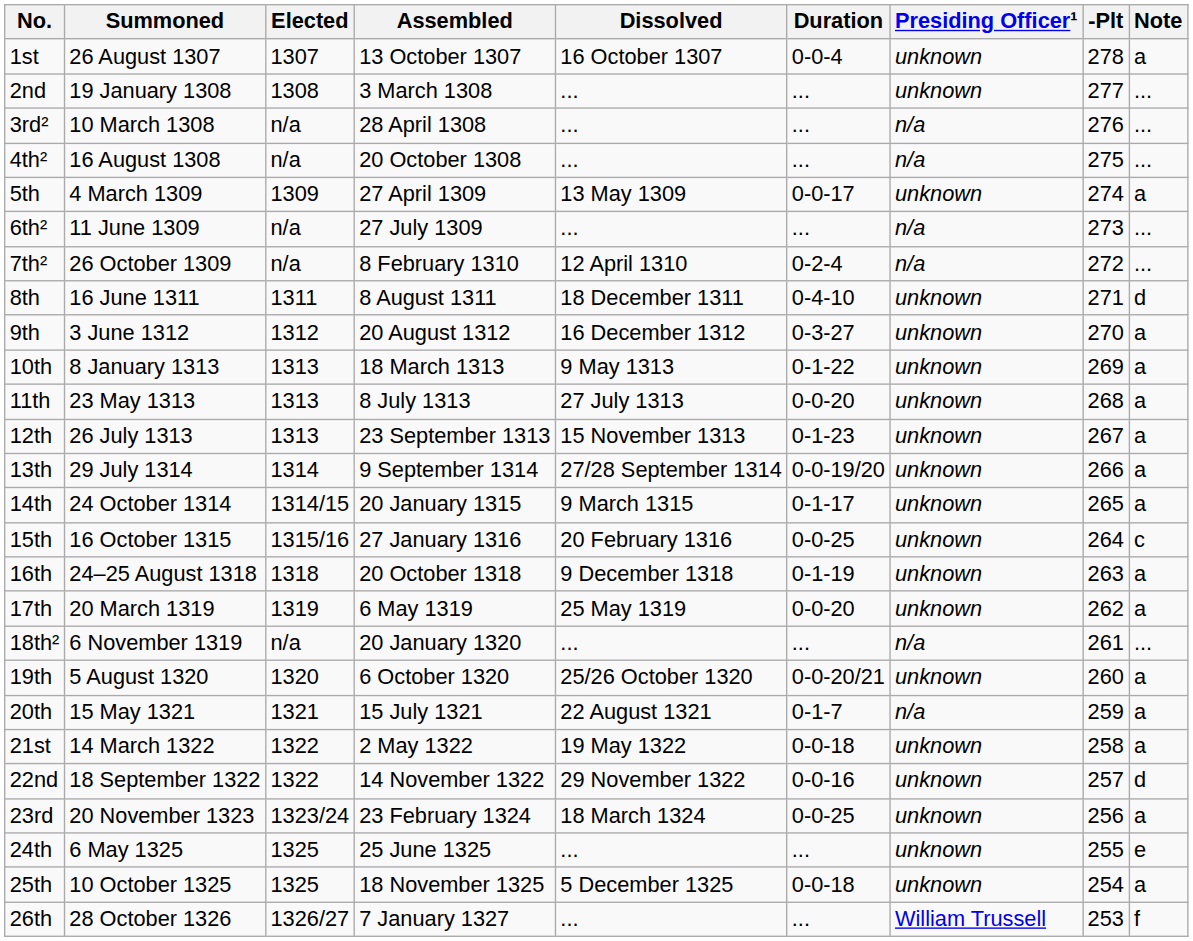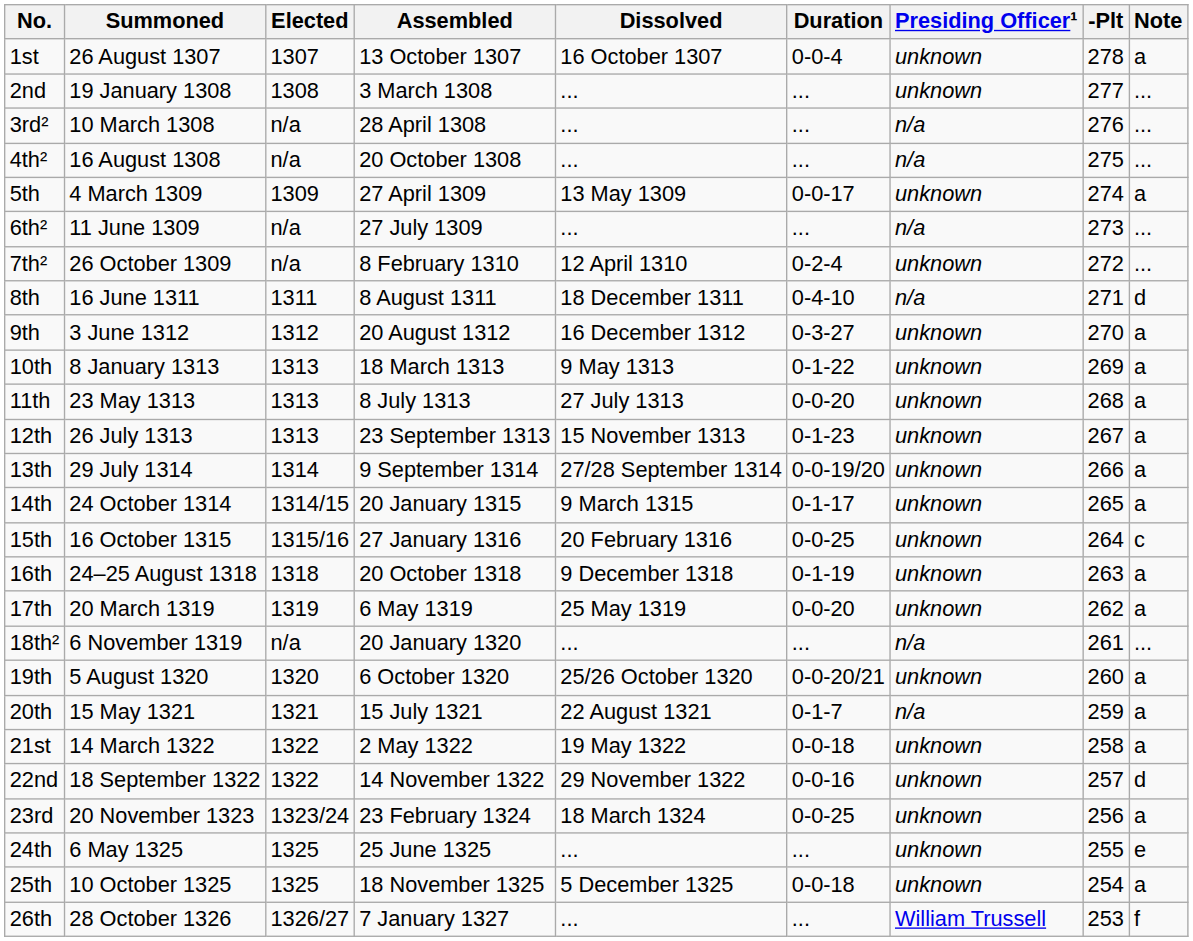7th² | Presiding Officer¹: n/a -> unknown
8th | Presiding Officer¹: unknown -> n/a
